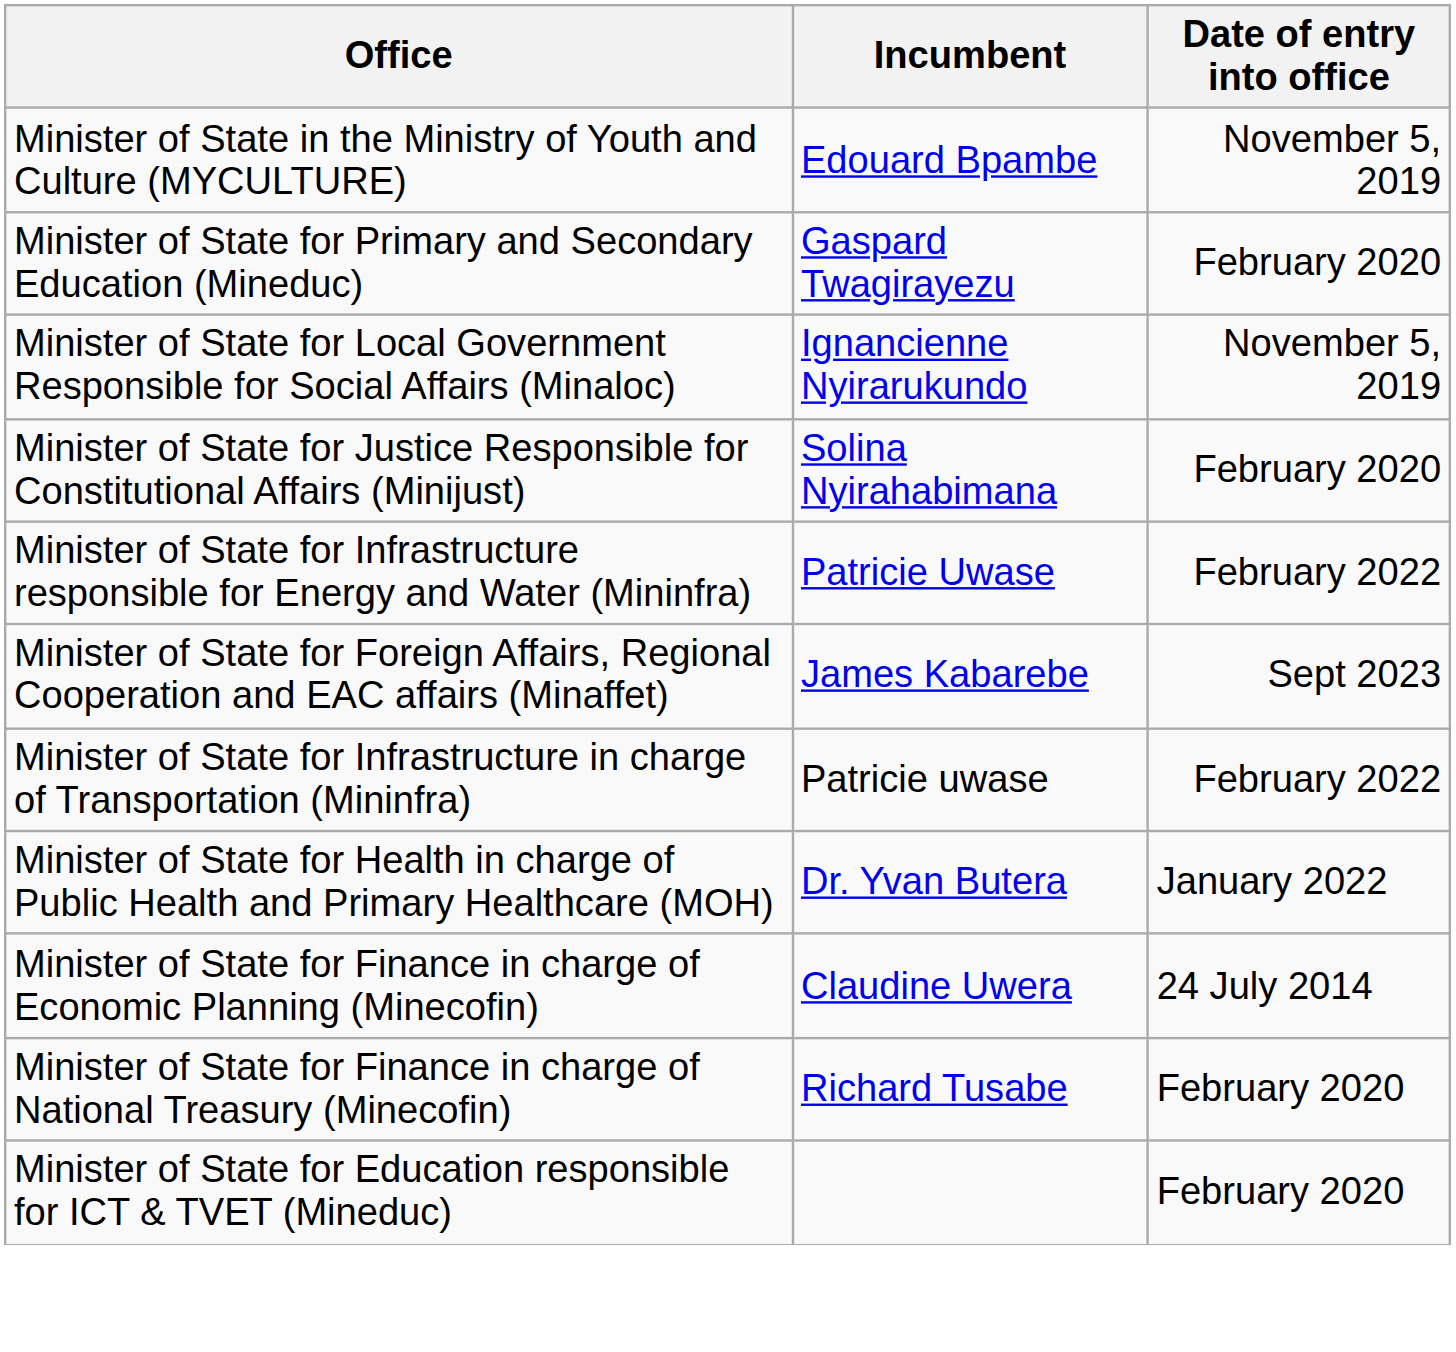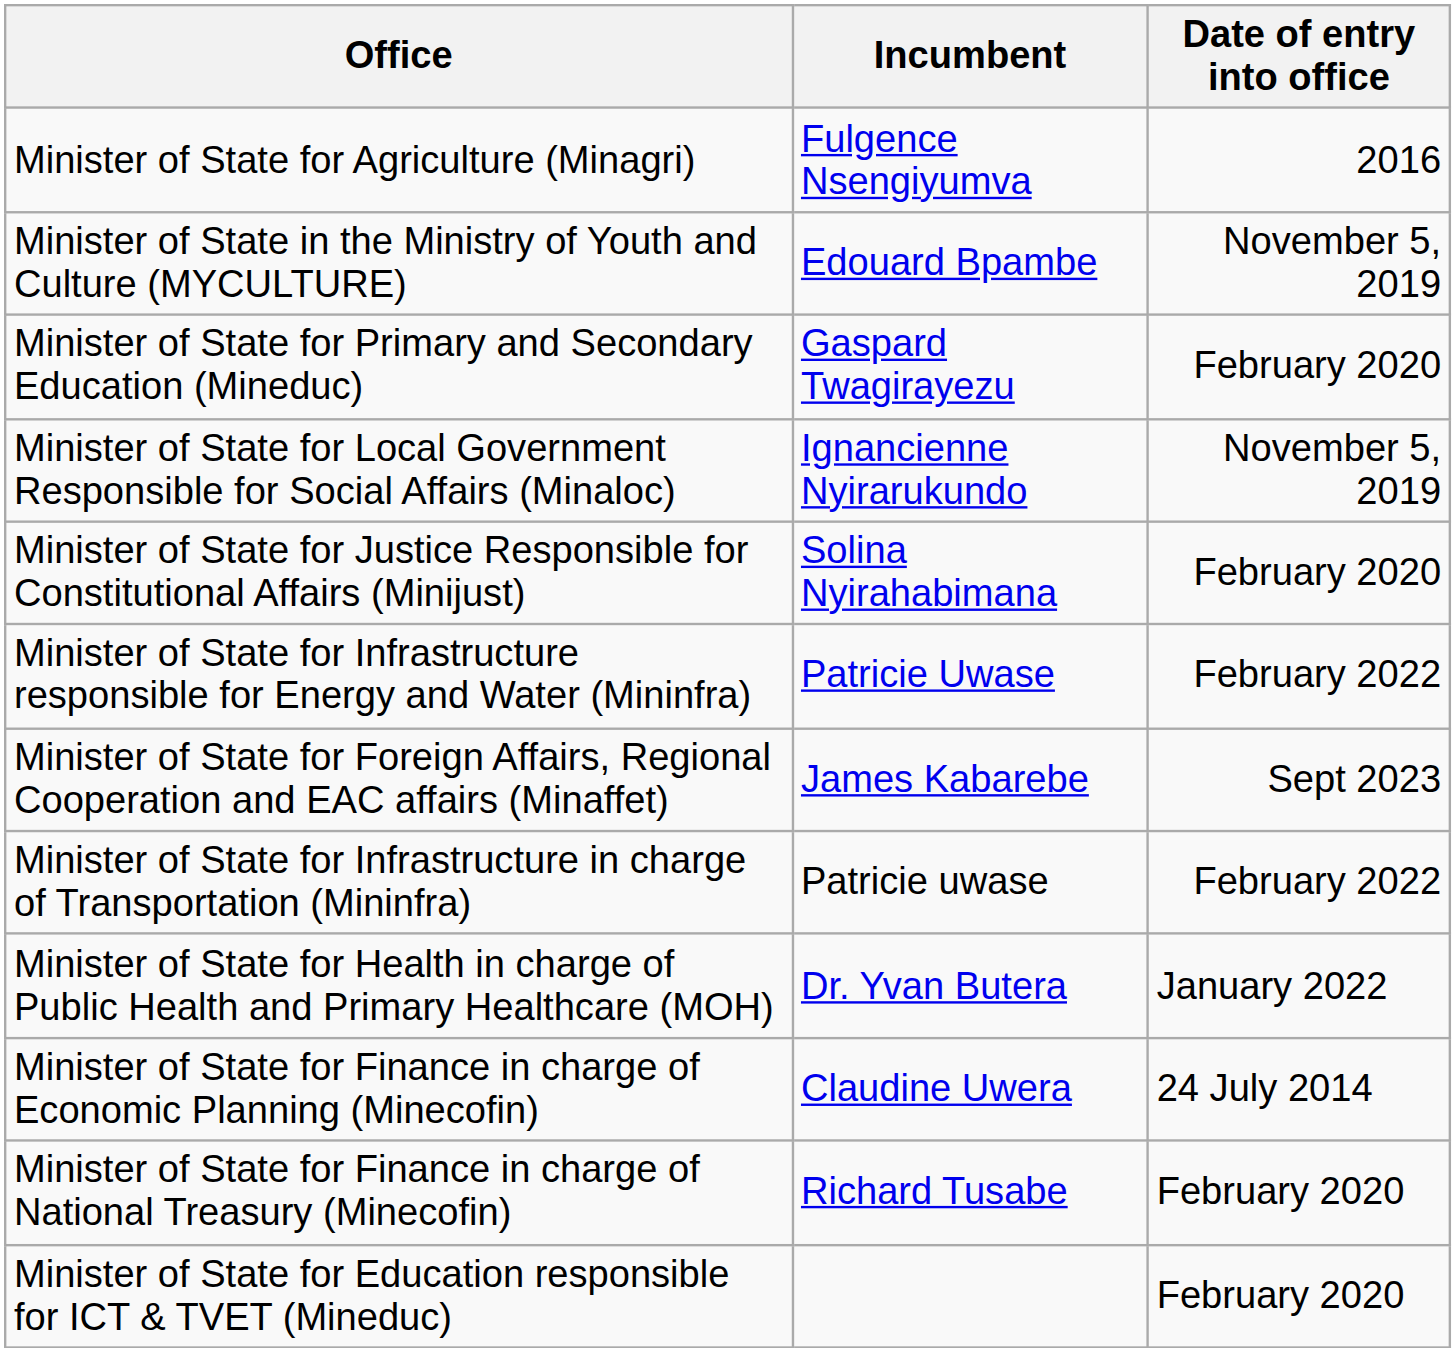+ row: Minister of State for Agriculture (Minagri) | Fulgence Nsengiyumva | 2016
